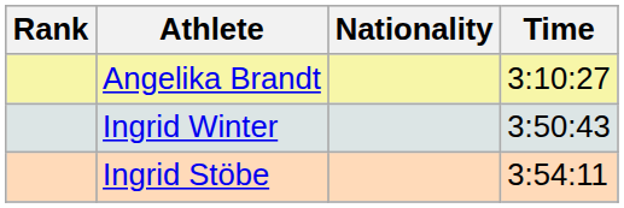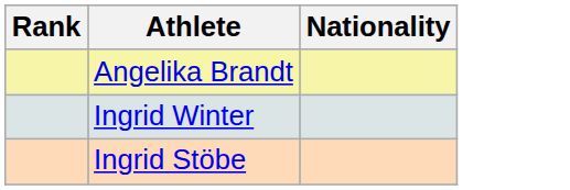- column: Time | 3:10:27 | 3:50:43 | 3:54:11
